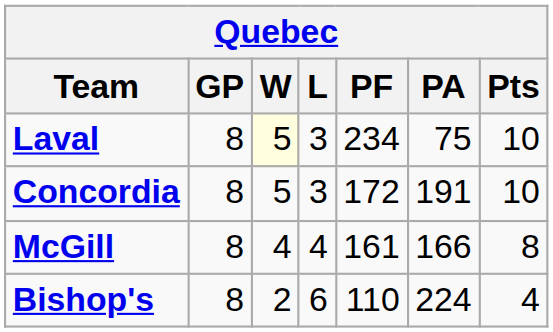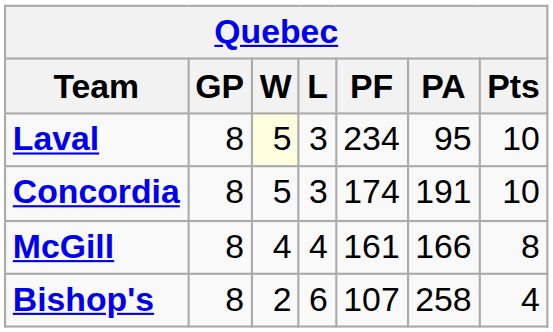Laval | PA: 75 -> 95
Concordia | PF: 172 -> 174
Bishop's | PF: 110 -> 107
Bishop's | PA: 224 -> 258
